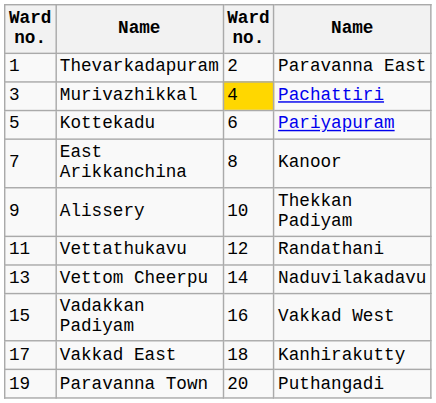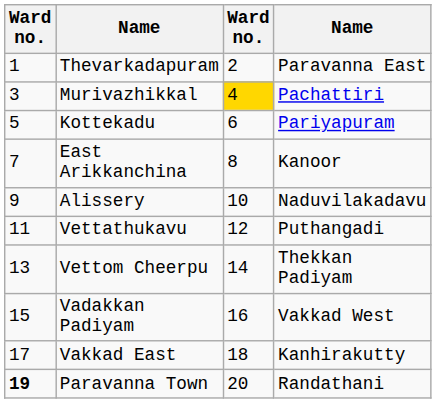Alissery | column 4: Thekkan Padiyam -> Naduvilakadavu
Vettathukavu | column 4: Randathani -> Puthangadi
Vettom Cheerpu | column 4: Naduvilakadavu -> Thekkan Padiyam
Paravanna Town | column 1: normal -> bold
Paravanna Town | column 4: Puthangadi -> Randathani
